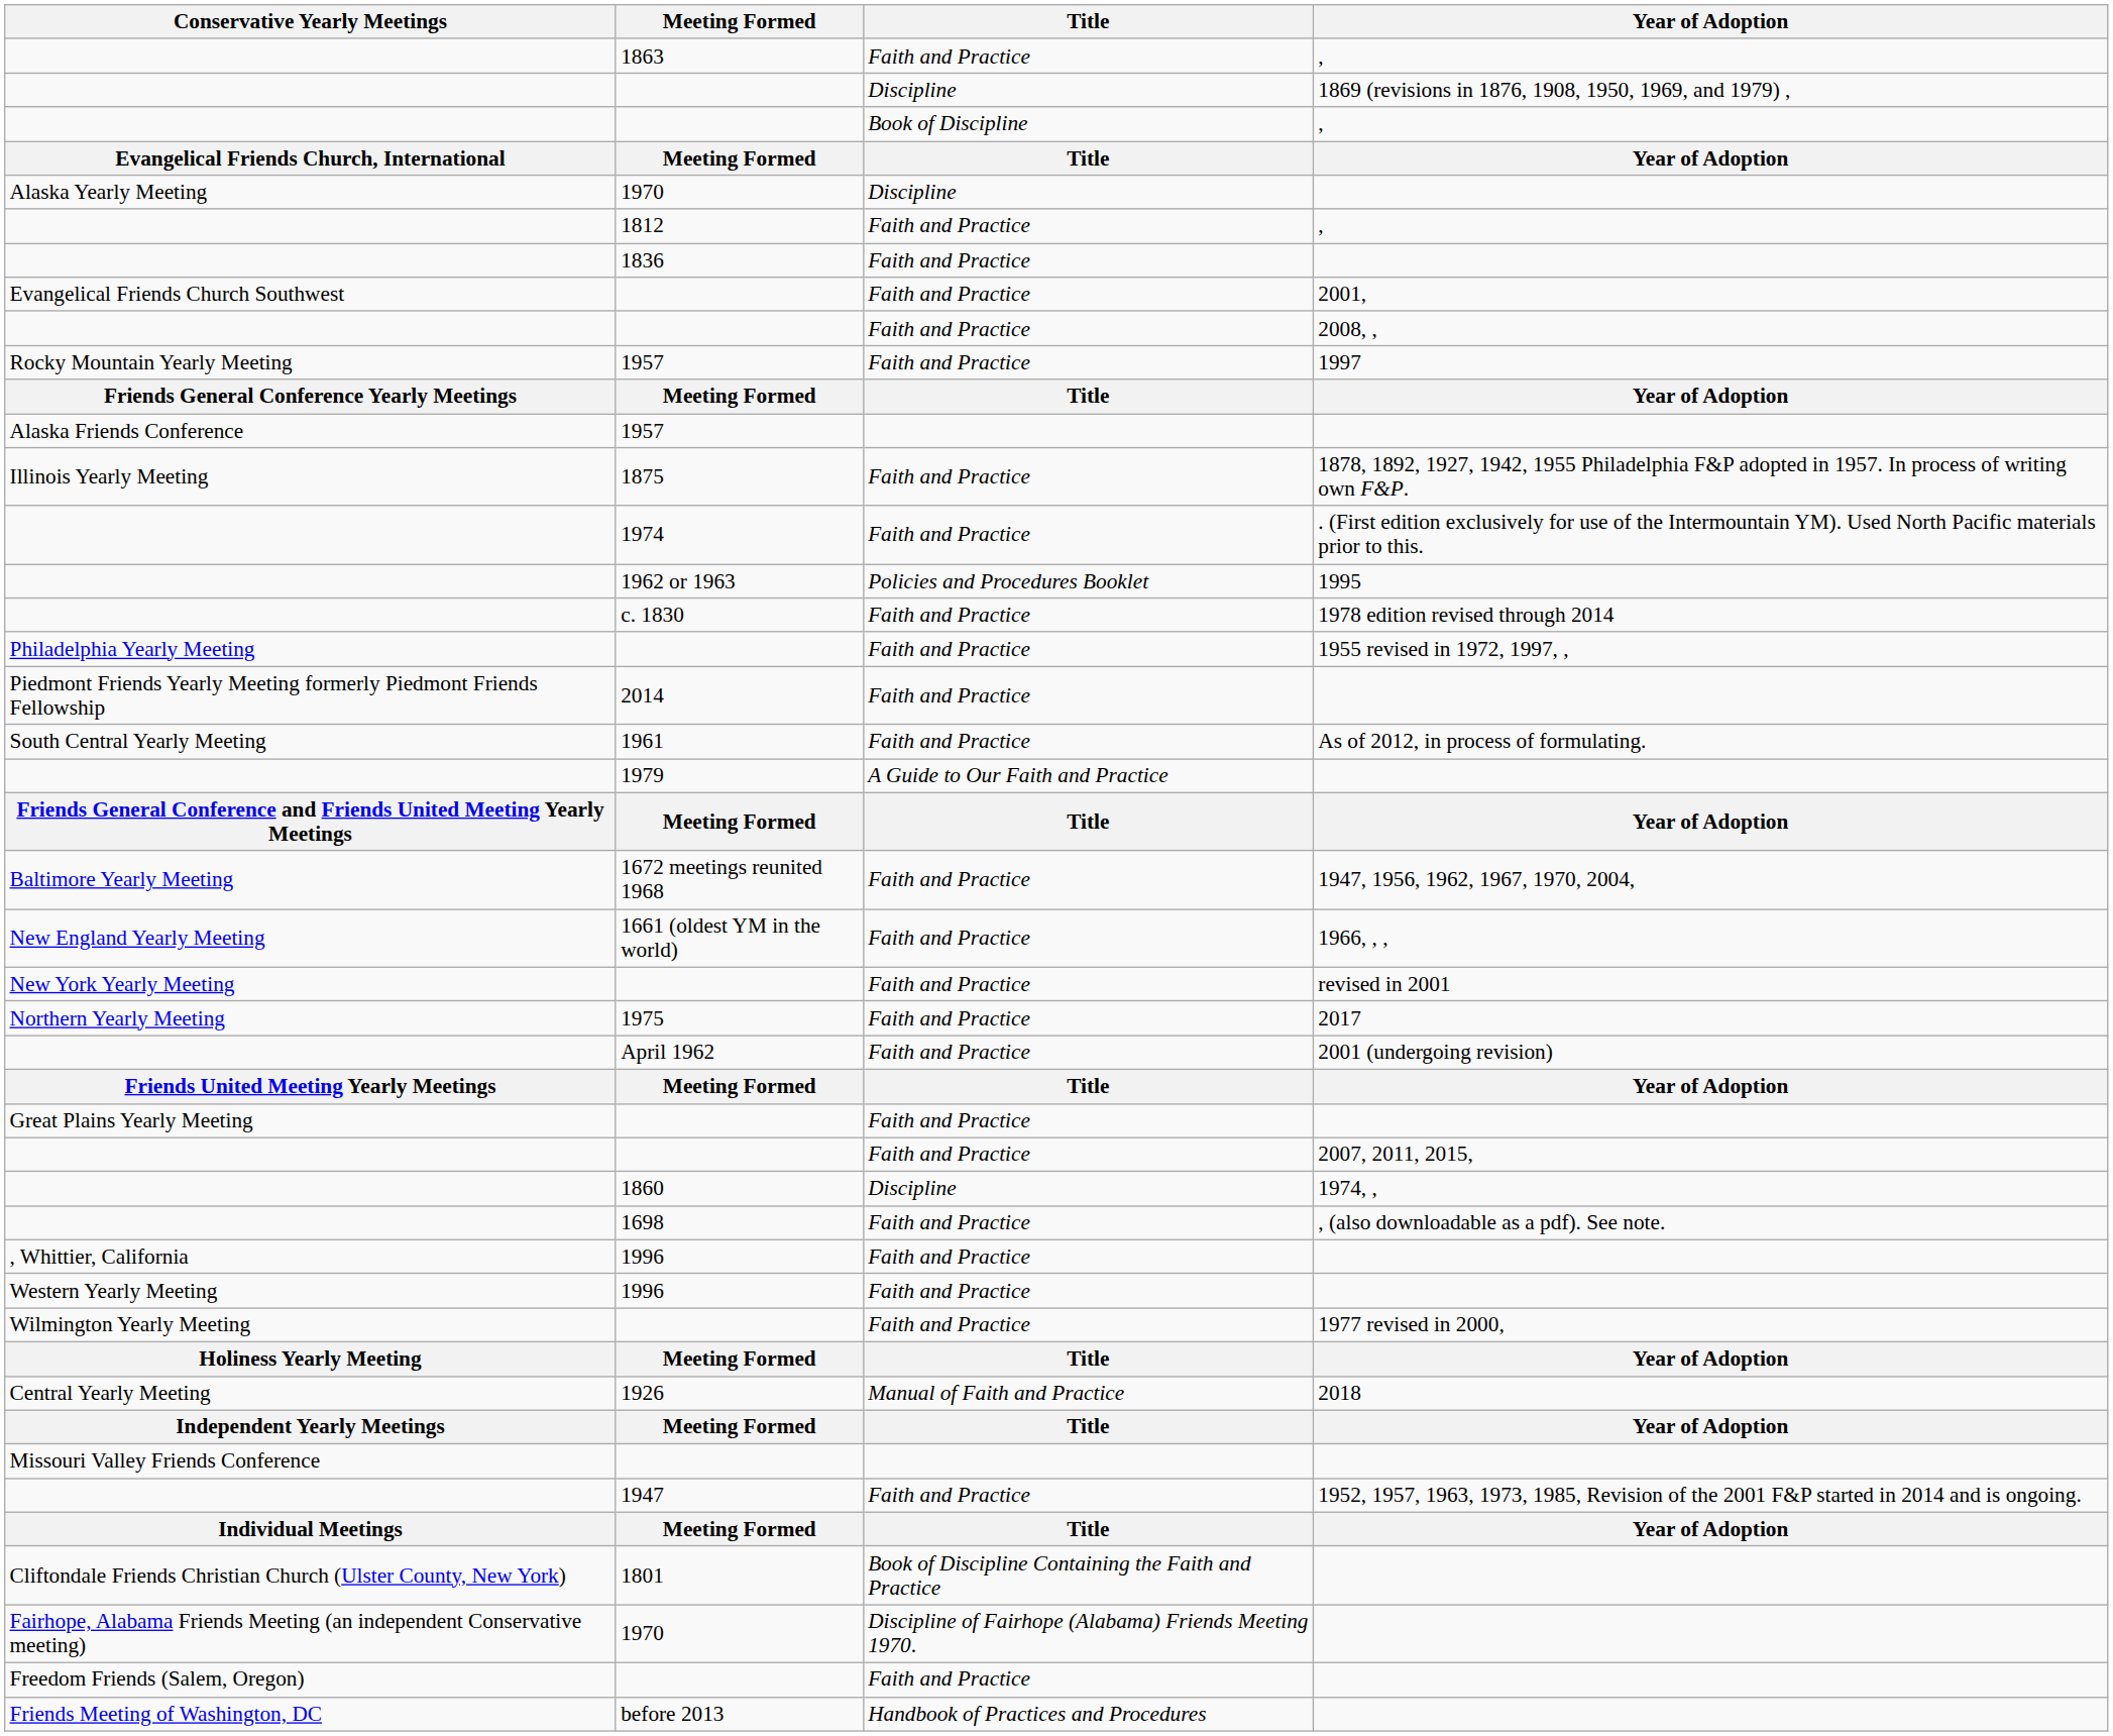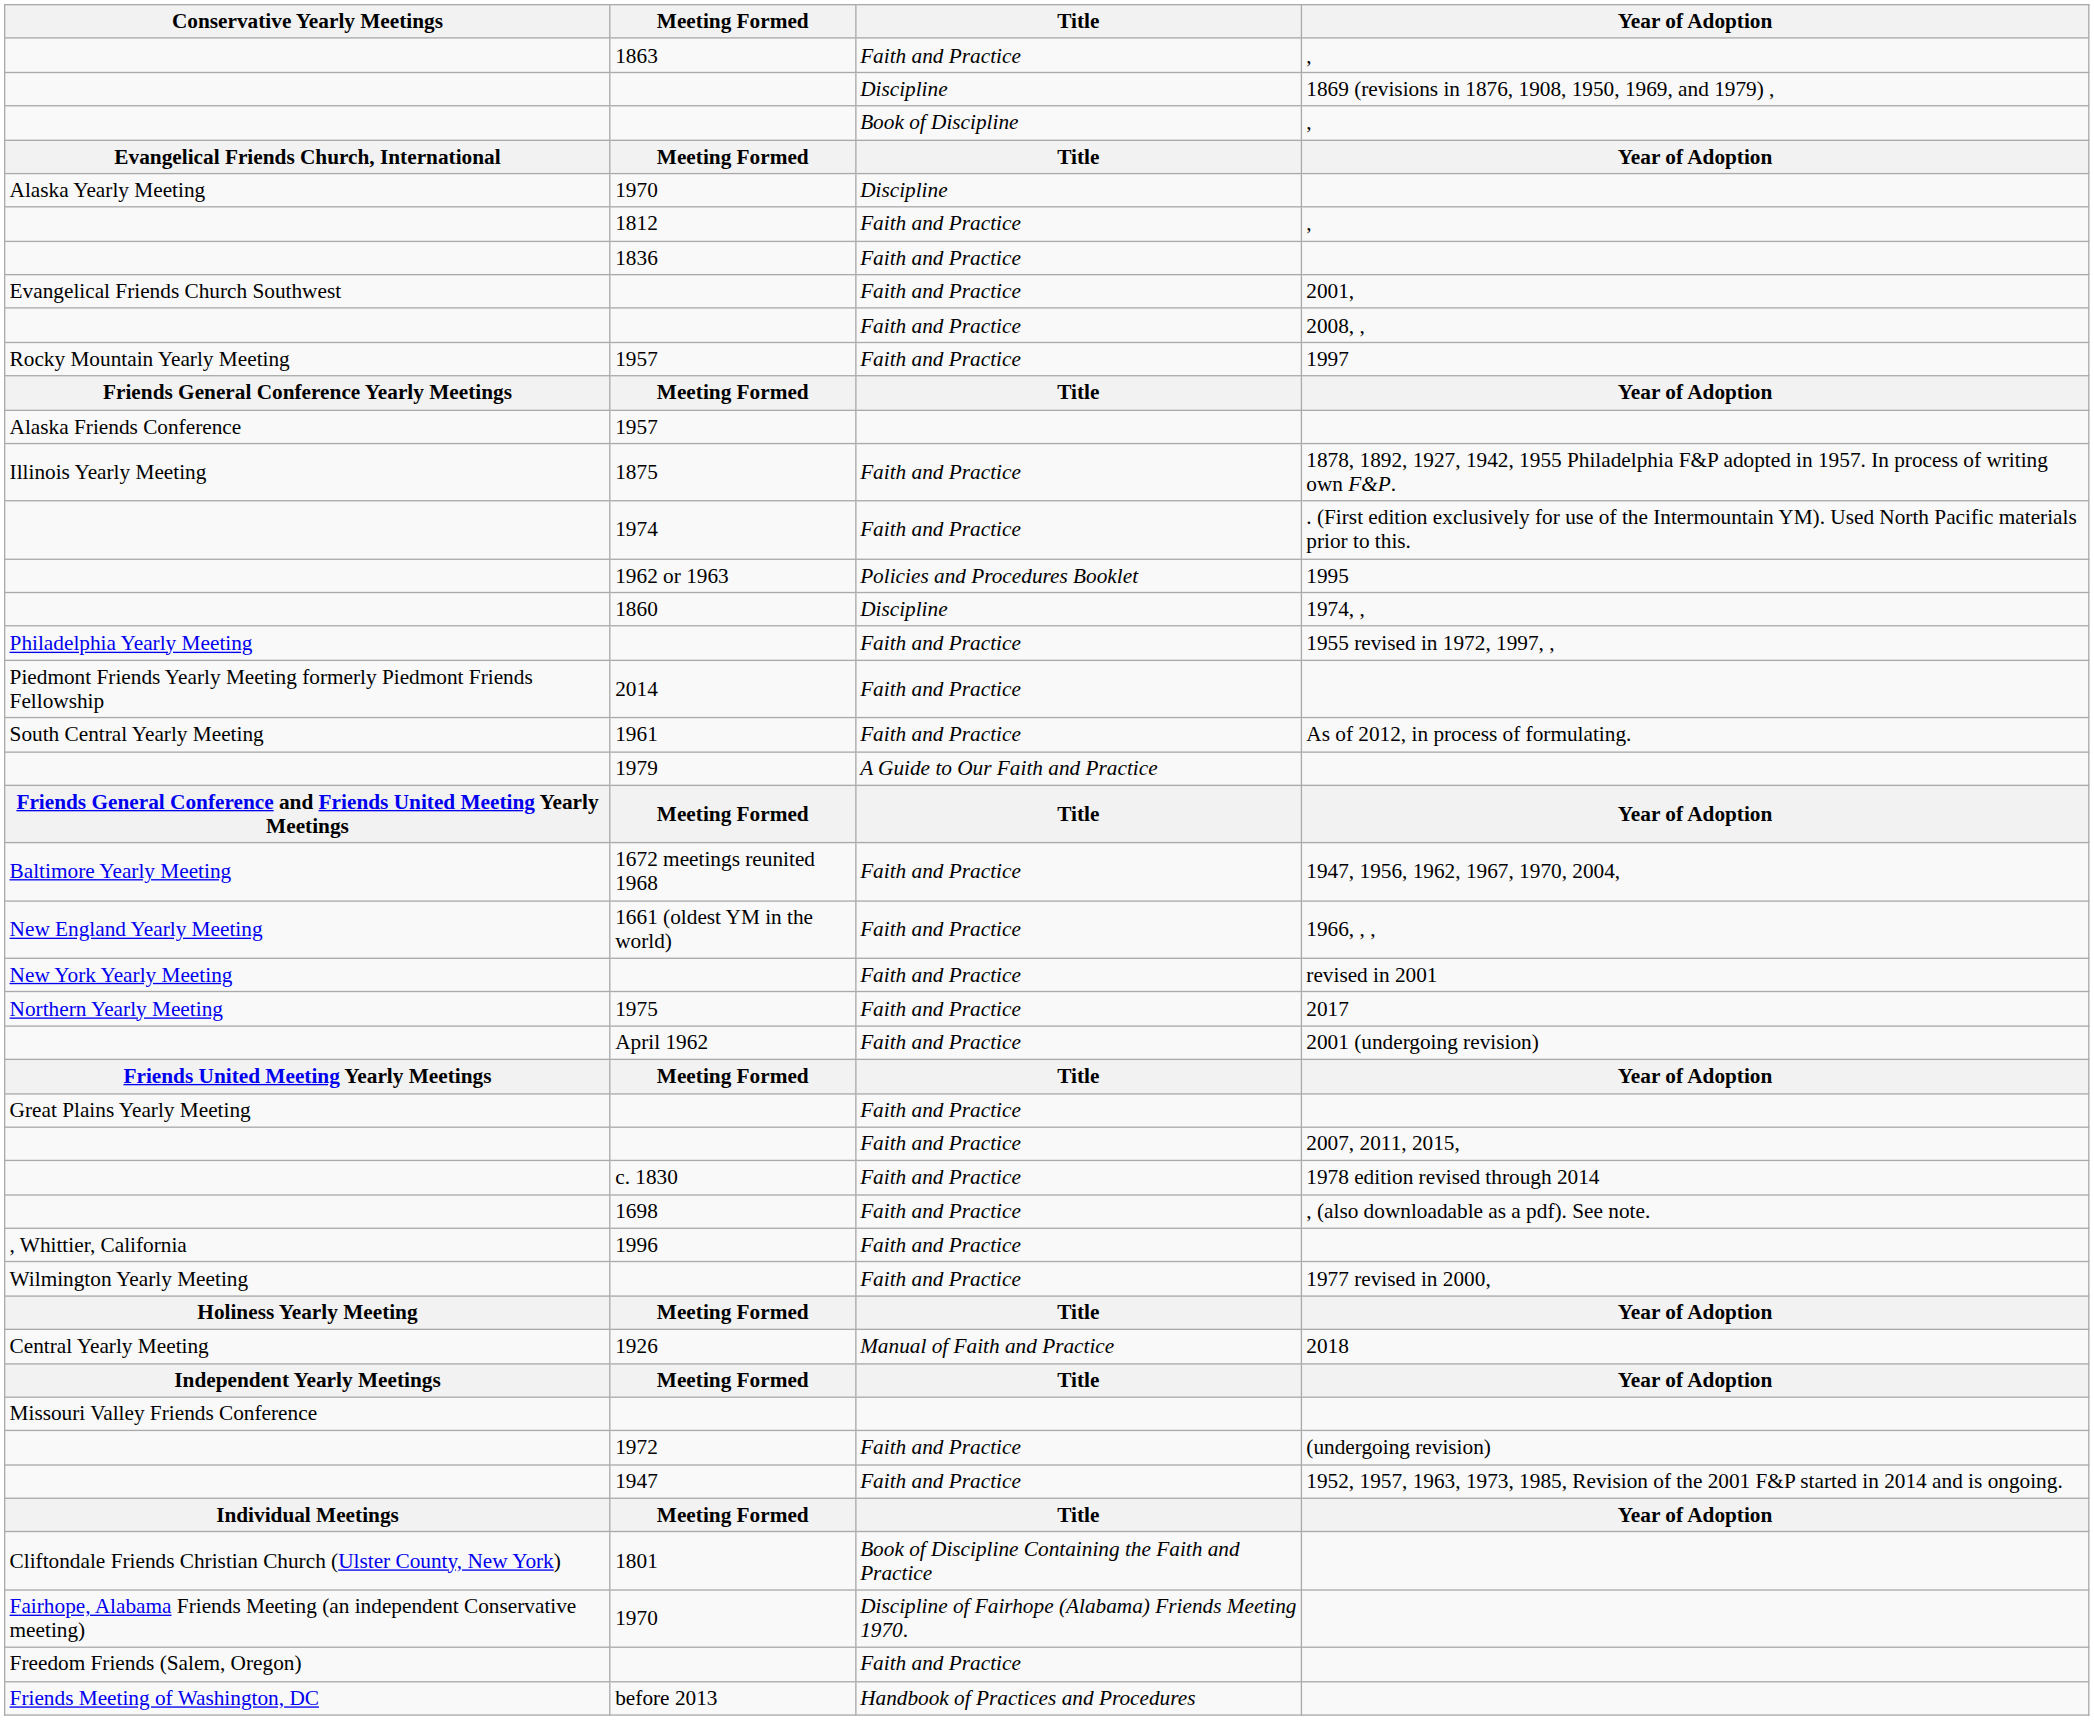rows swapped: c. 1830 <-> 1860
- row: Western Yearly Meeting | 1996 | Faith and Practice
+ row: 1972 | Faith and Practice | (undergoing revision)
